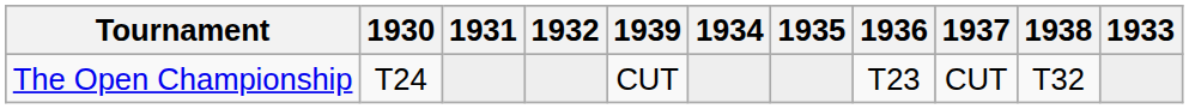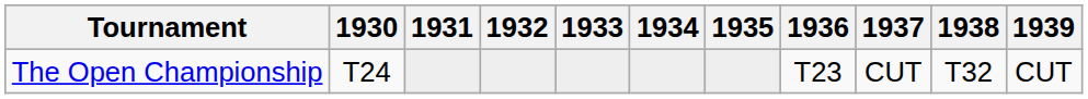columns swapped: 1933 <-> 1939
